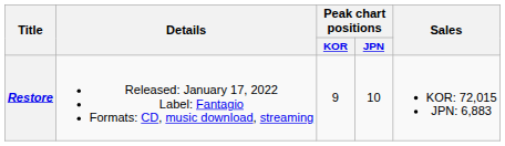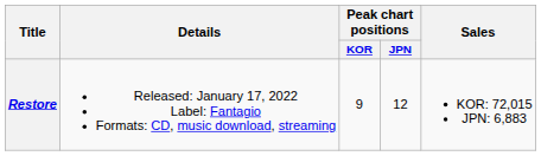Restore | Peak chart positions / JPN: 10 -> 12
